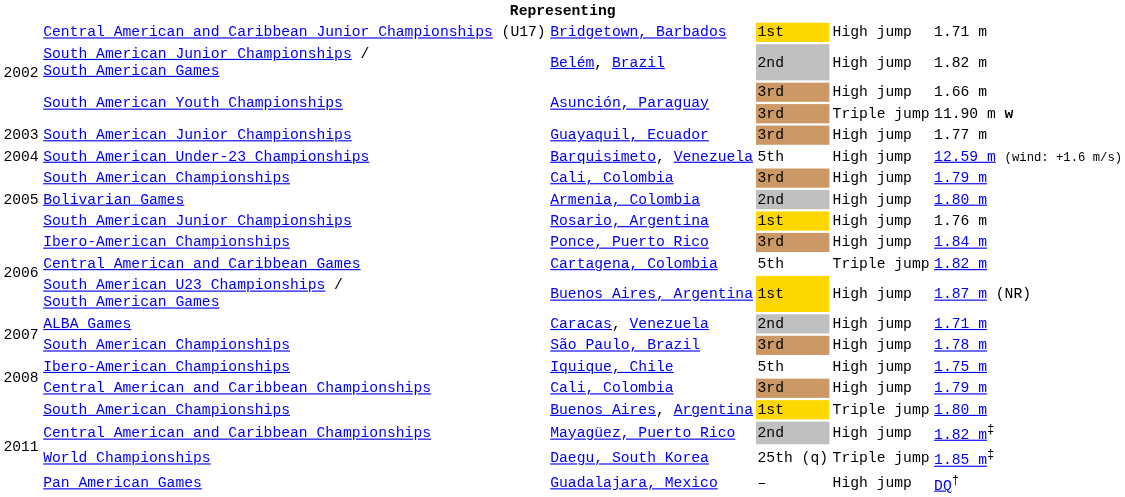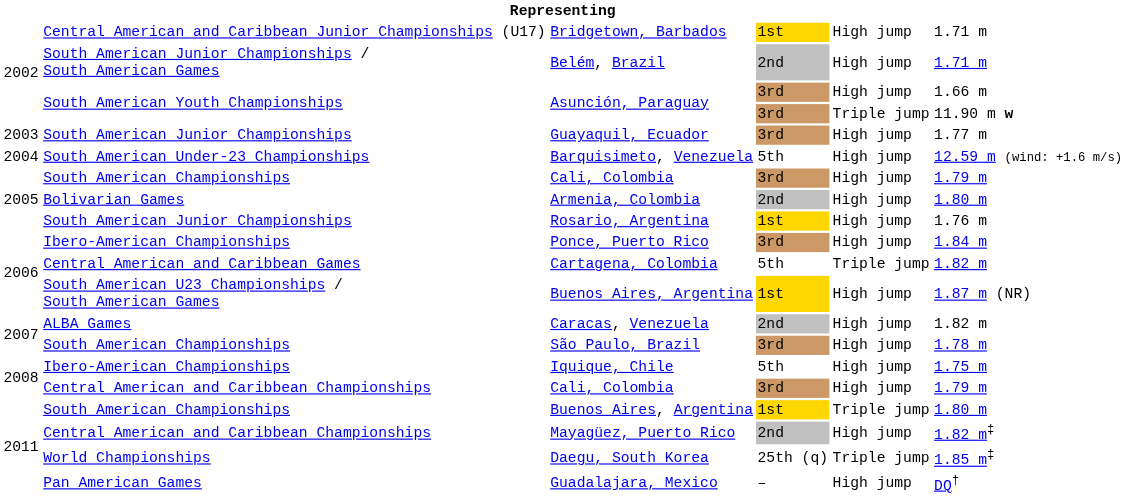Belém, Brazil | column 6: 1.82 m -> 1.71 m
Caracas, Venezuela | column 6: 1.71 m -> 1.82 m
